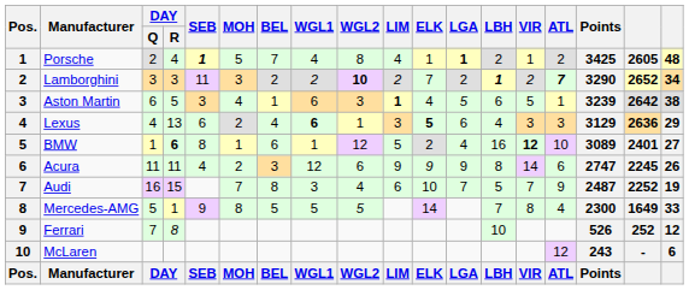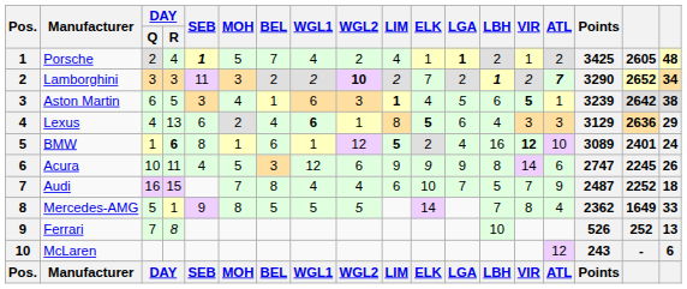Porsche | WGL2: 8 -> 2
Aston Martin | VIR: normal -> bold
Lexus | LIM: 3 -> 8
BMW | LIM: normal -> bold
BMW | column 18: 27 -> 24
Acura | DAY / Q: 11 -> 10
Acura | MOH: 2 -> 5
Audi | WGL1: 3 -> 4
Audi | column 18: 19 -> 18
Mercedes-AMG | Points: 2300 -> 2362
Ferrari | column 18: 12 -> 13
